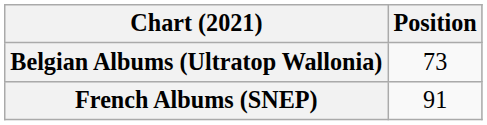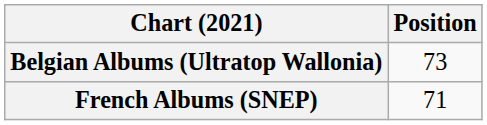French Albums (SNEP) | Position: 91 -> 71
